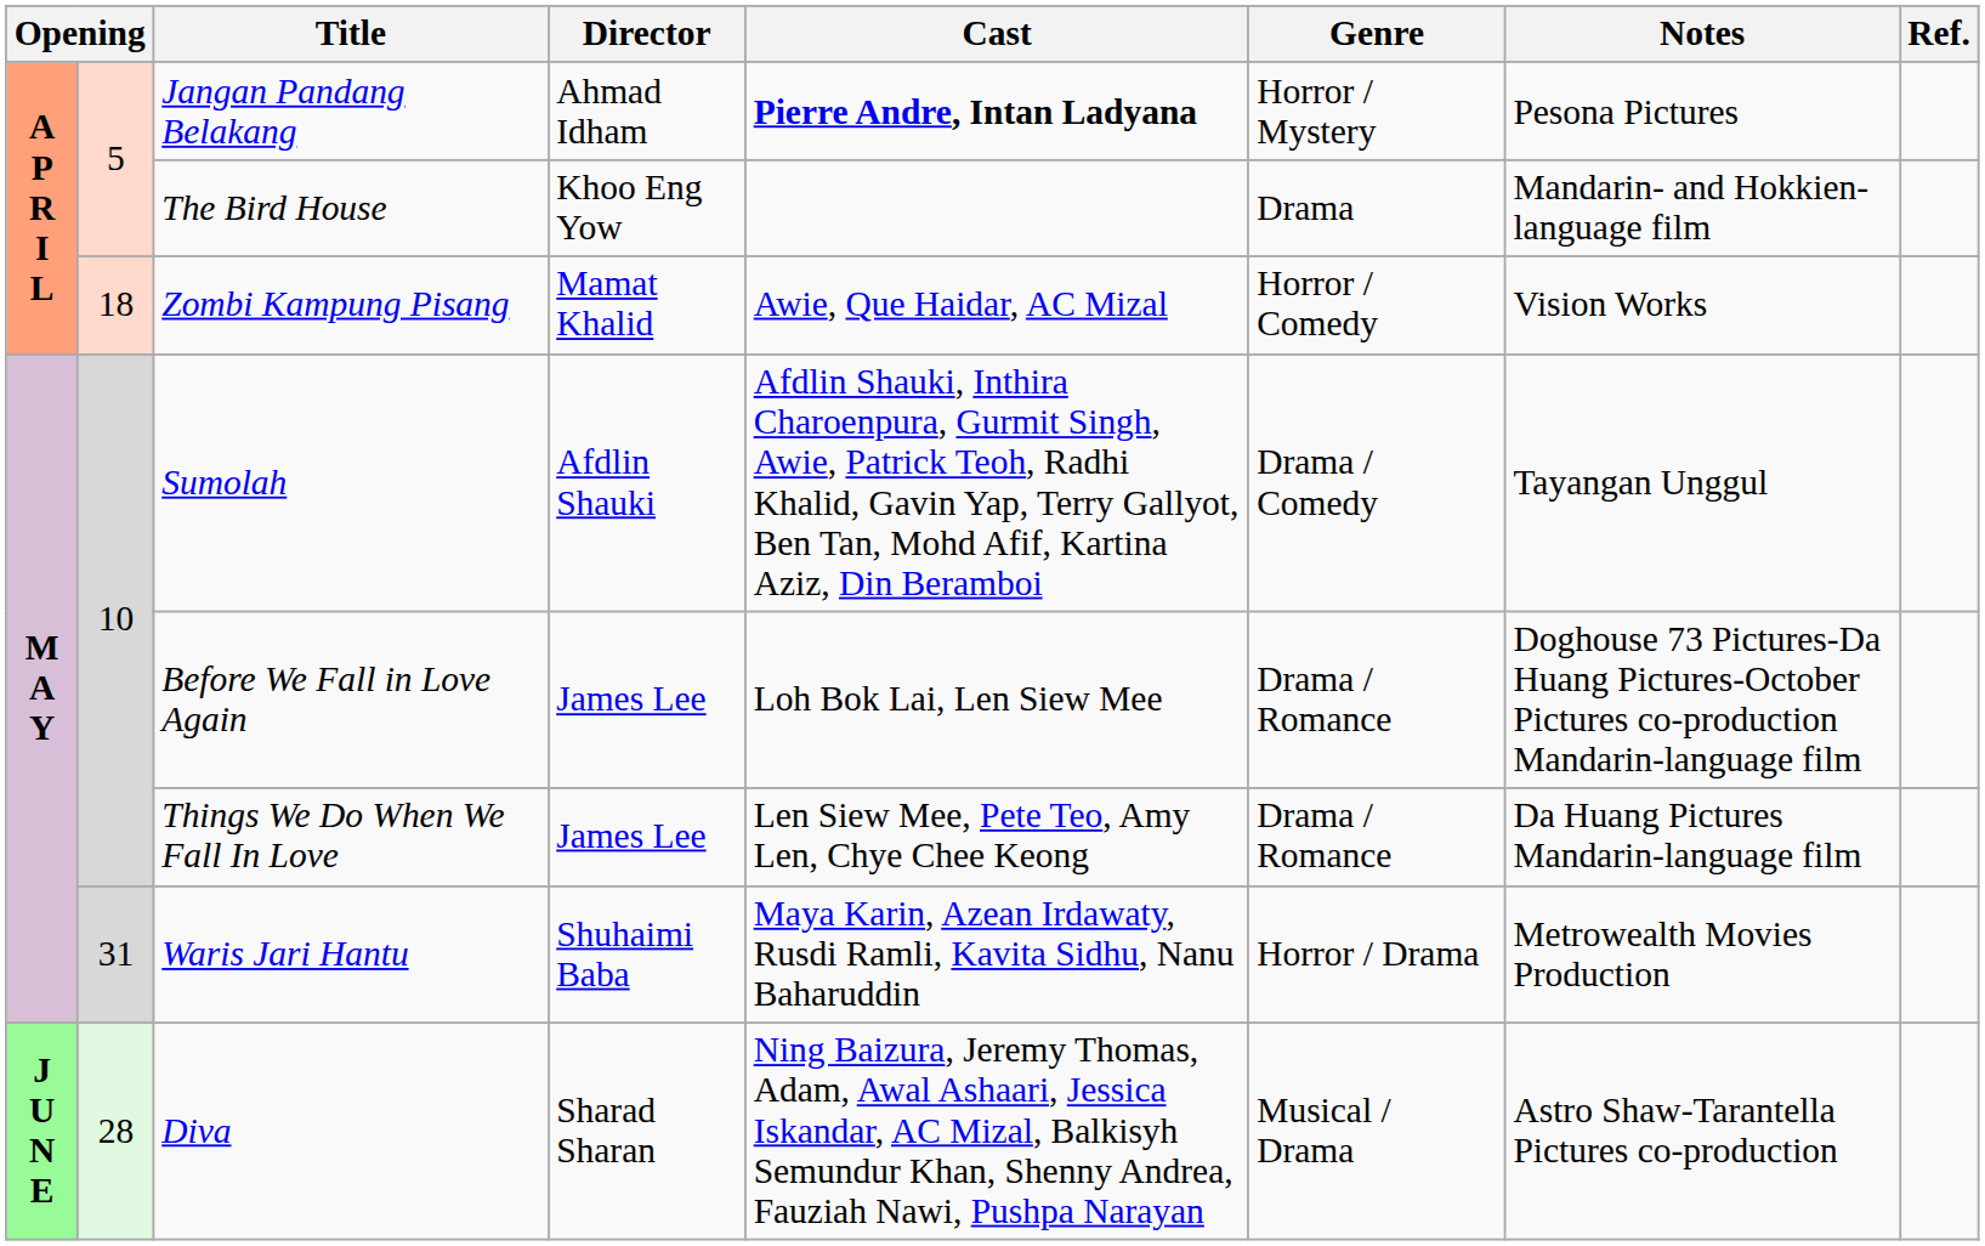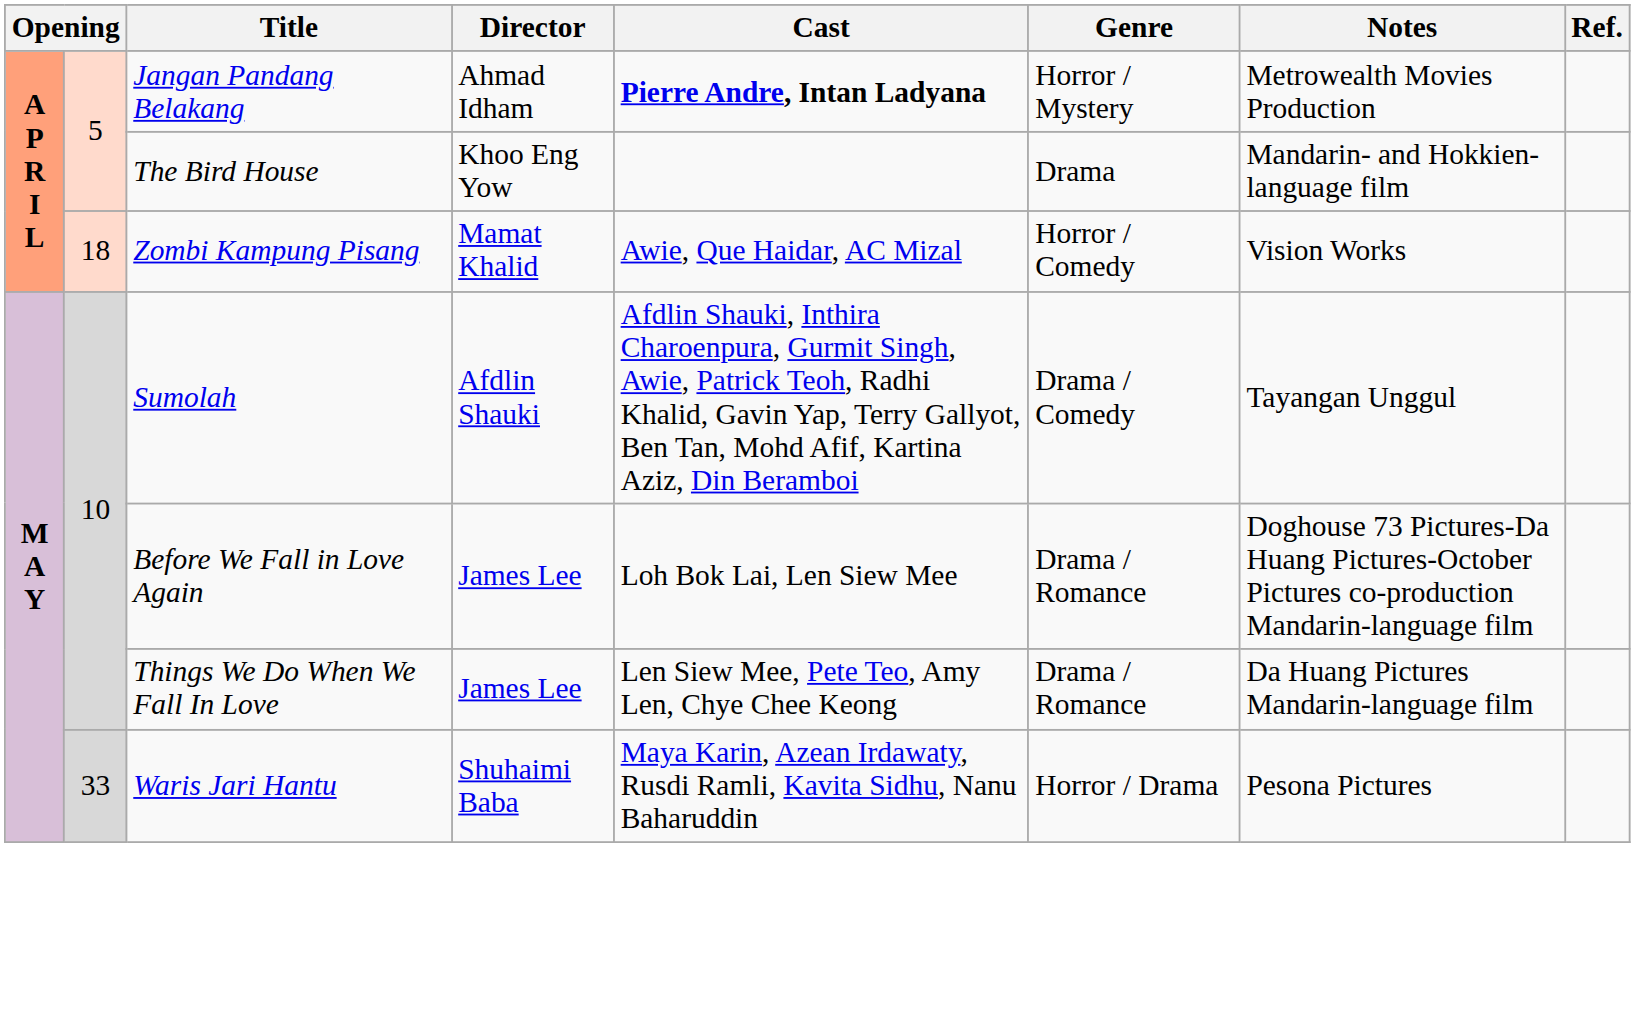Jangan Pandang Belakang | Notes: Pesona Pictures -> Metrowealth Movies Production
Waris Jari Hantu | column 2: 31 -> 33
Waris Jari Hantu | Notes: Metrowealth Movies Production -> Pesona Pictures
- row: J U N E | 28 | Diva | Sharad Sharan | Ning Baizura, Jeremy Thomas, Adam, Awal Ashaari, Jessica Iskandar, AC Mizal, Balkisyh Semundur Khan, Shenny Andrea, Fauziah Nawi, Pushpa Narayan | Musical / Drama | Astro Shaw-Tarantella Pictures co-production
